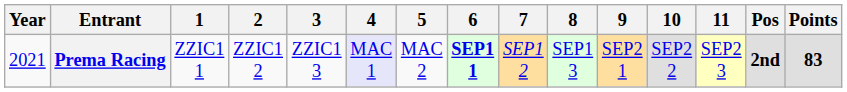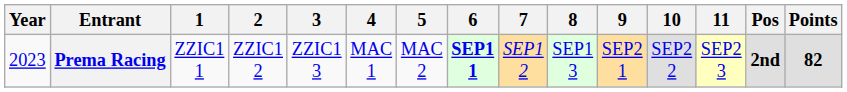Prema Racing | Year: 2021 -> 2023
Prema Racing | 4: lavender background -> no background
Prema Racing | Points: 83 -> 82
